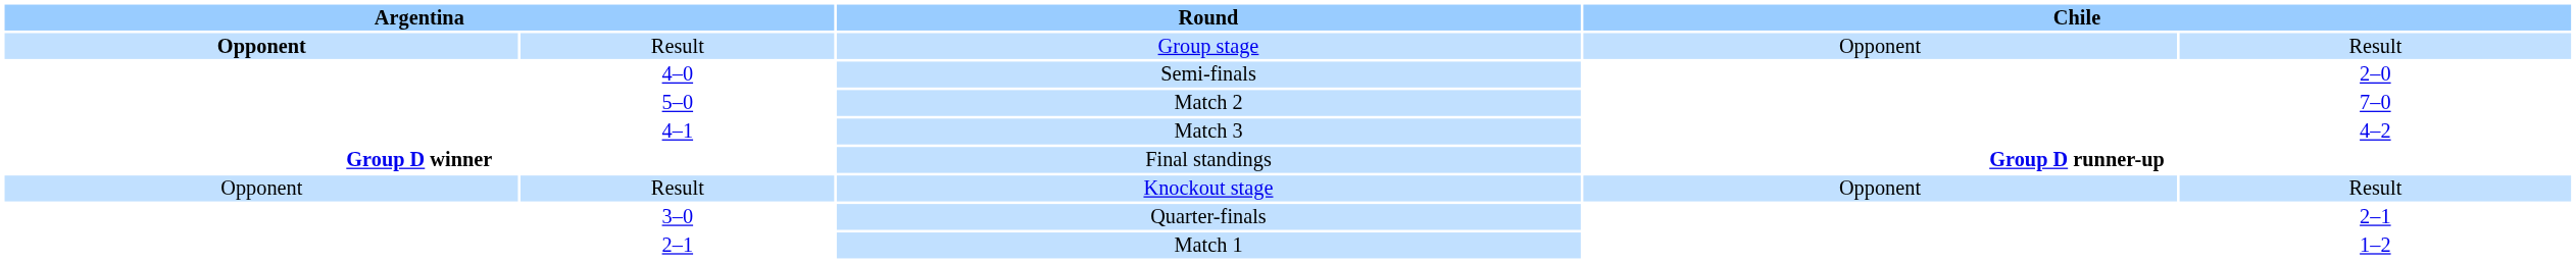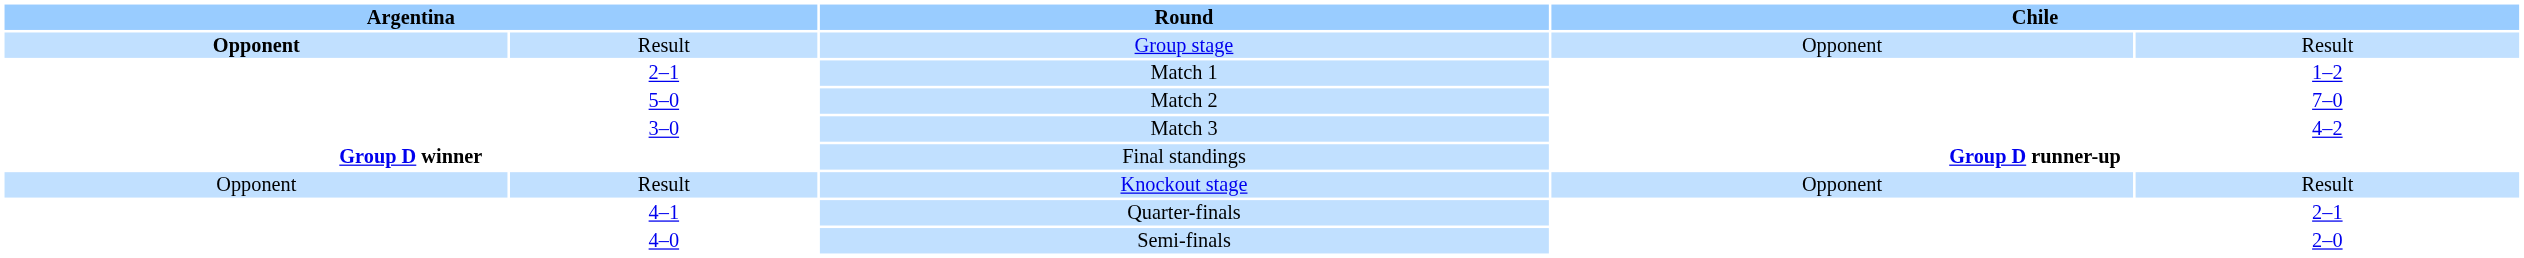rows swapped: Match 1 <-> Semi-finals
Match 3 | column 2: 4–1 -> 3–0
Quarter-finals | column 2: 3–0 -> 4–1
